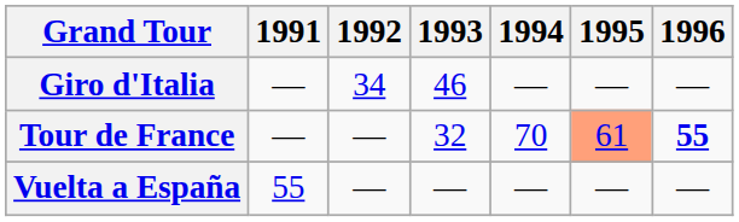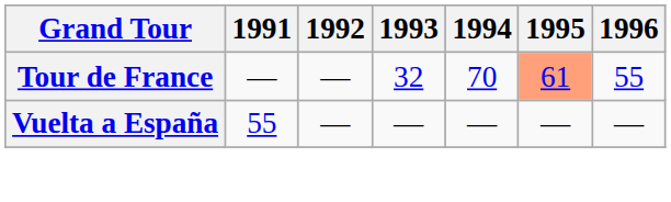- row: Giro d'Italia | — | 34 | 46 | — | — | —
Tour de France | 1996: bold -> normal
